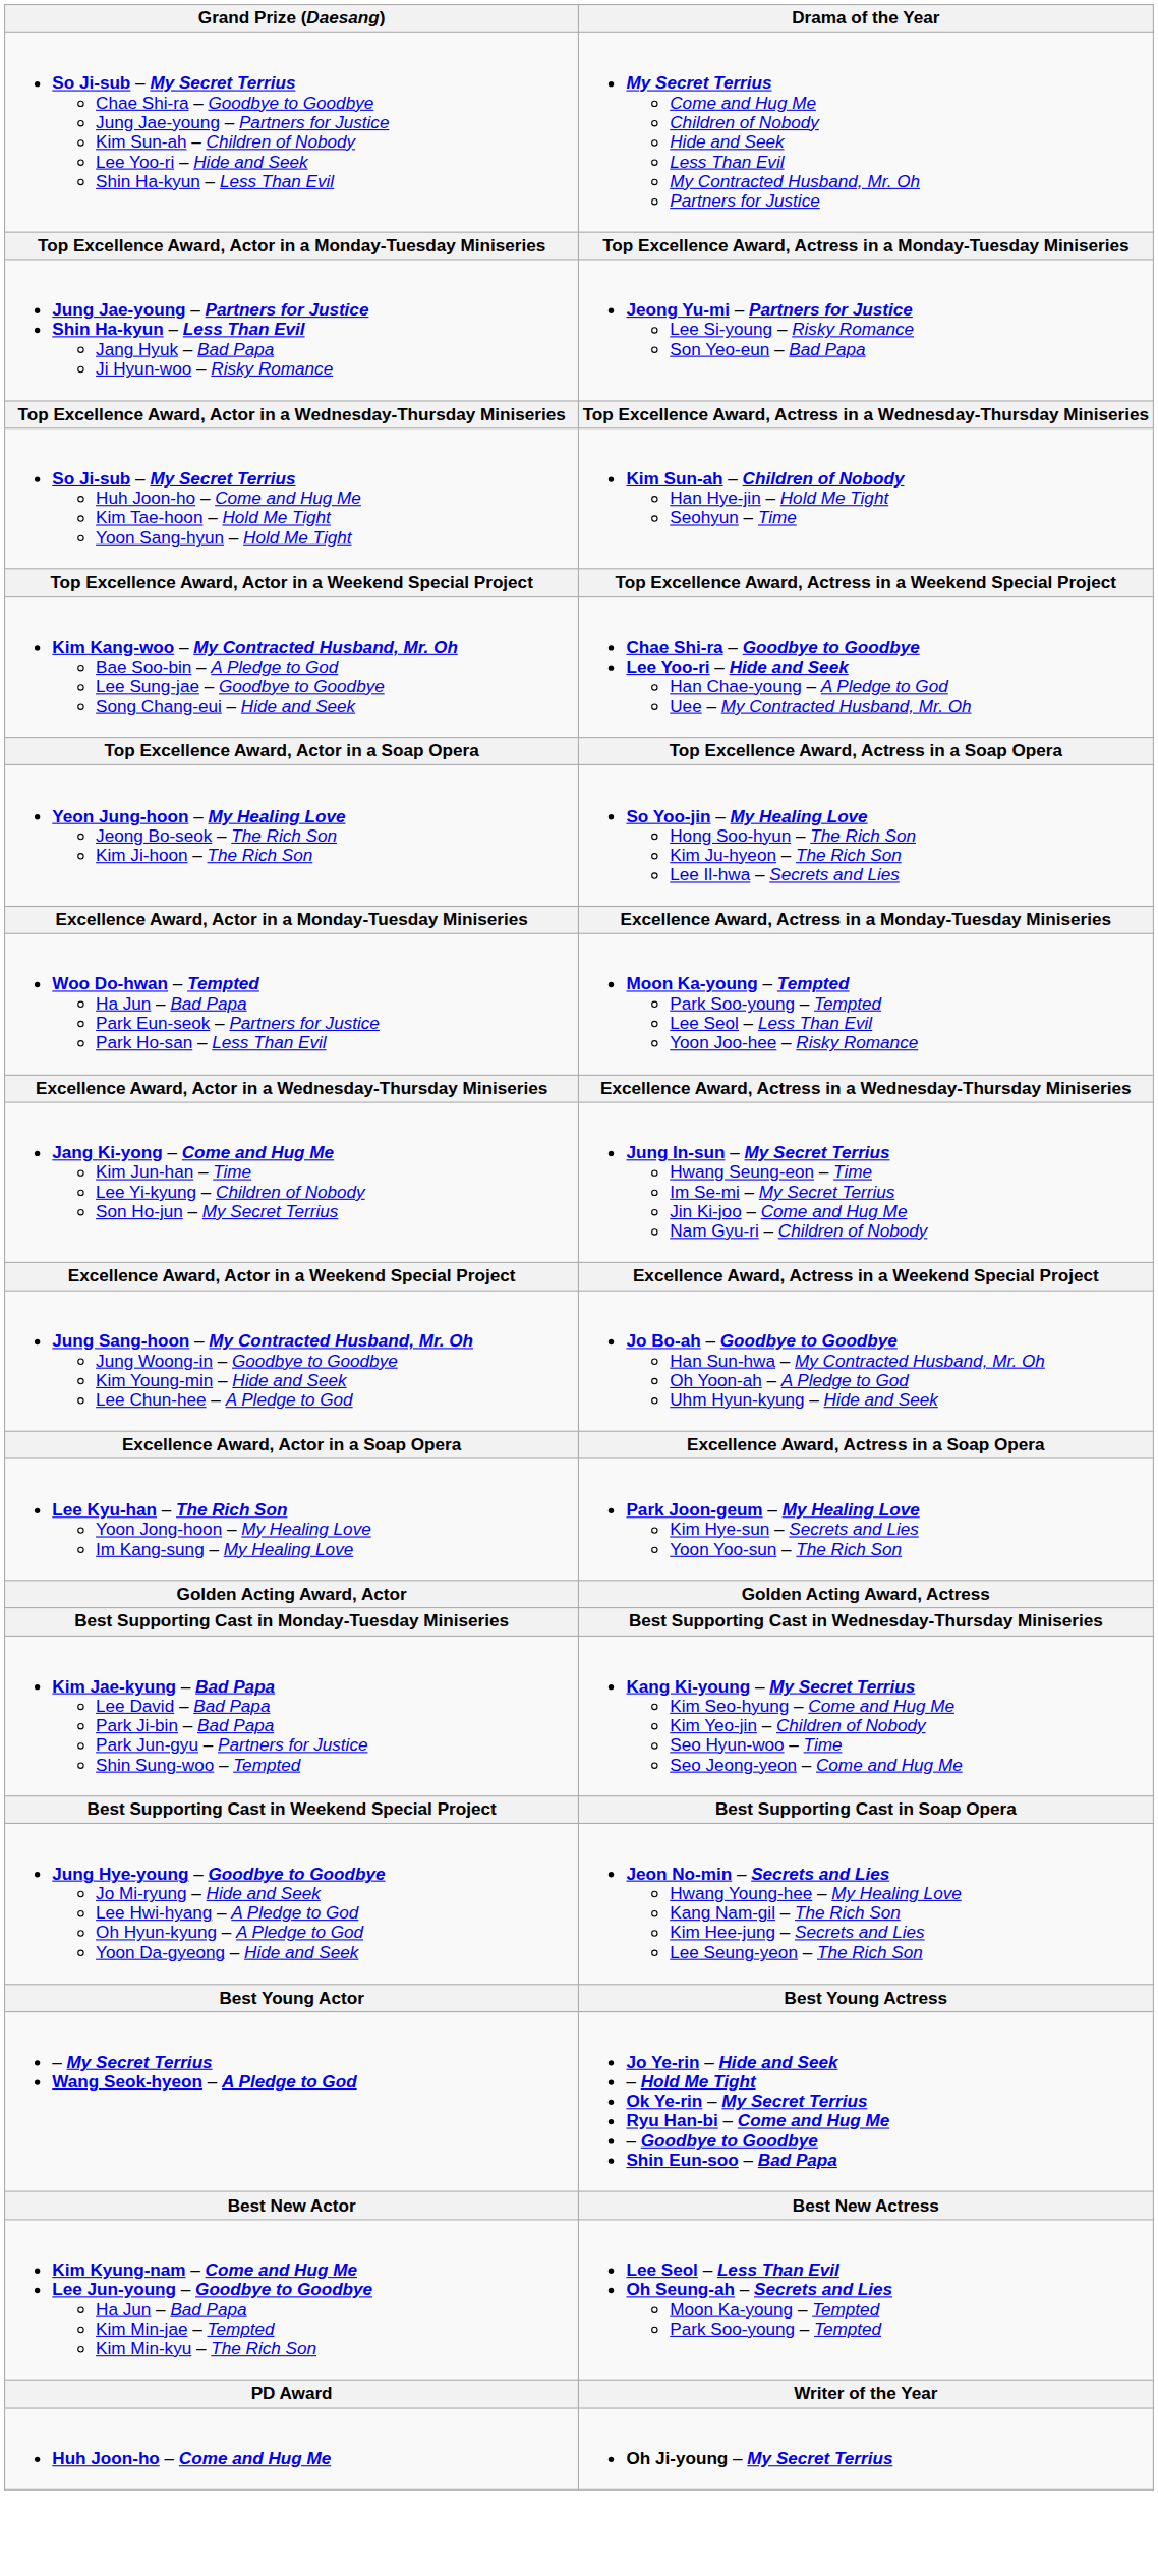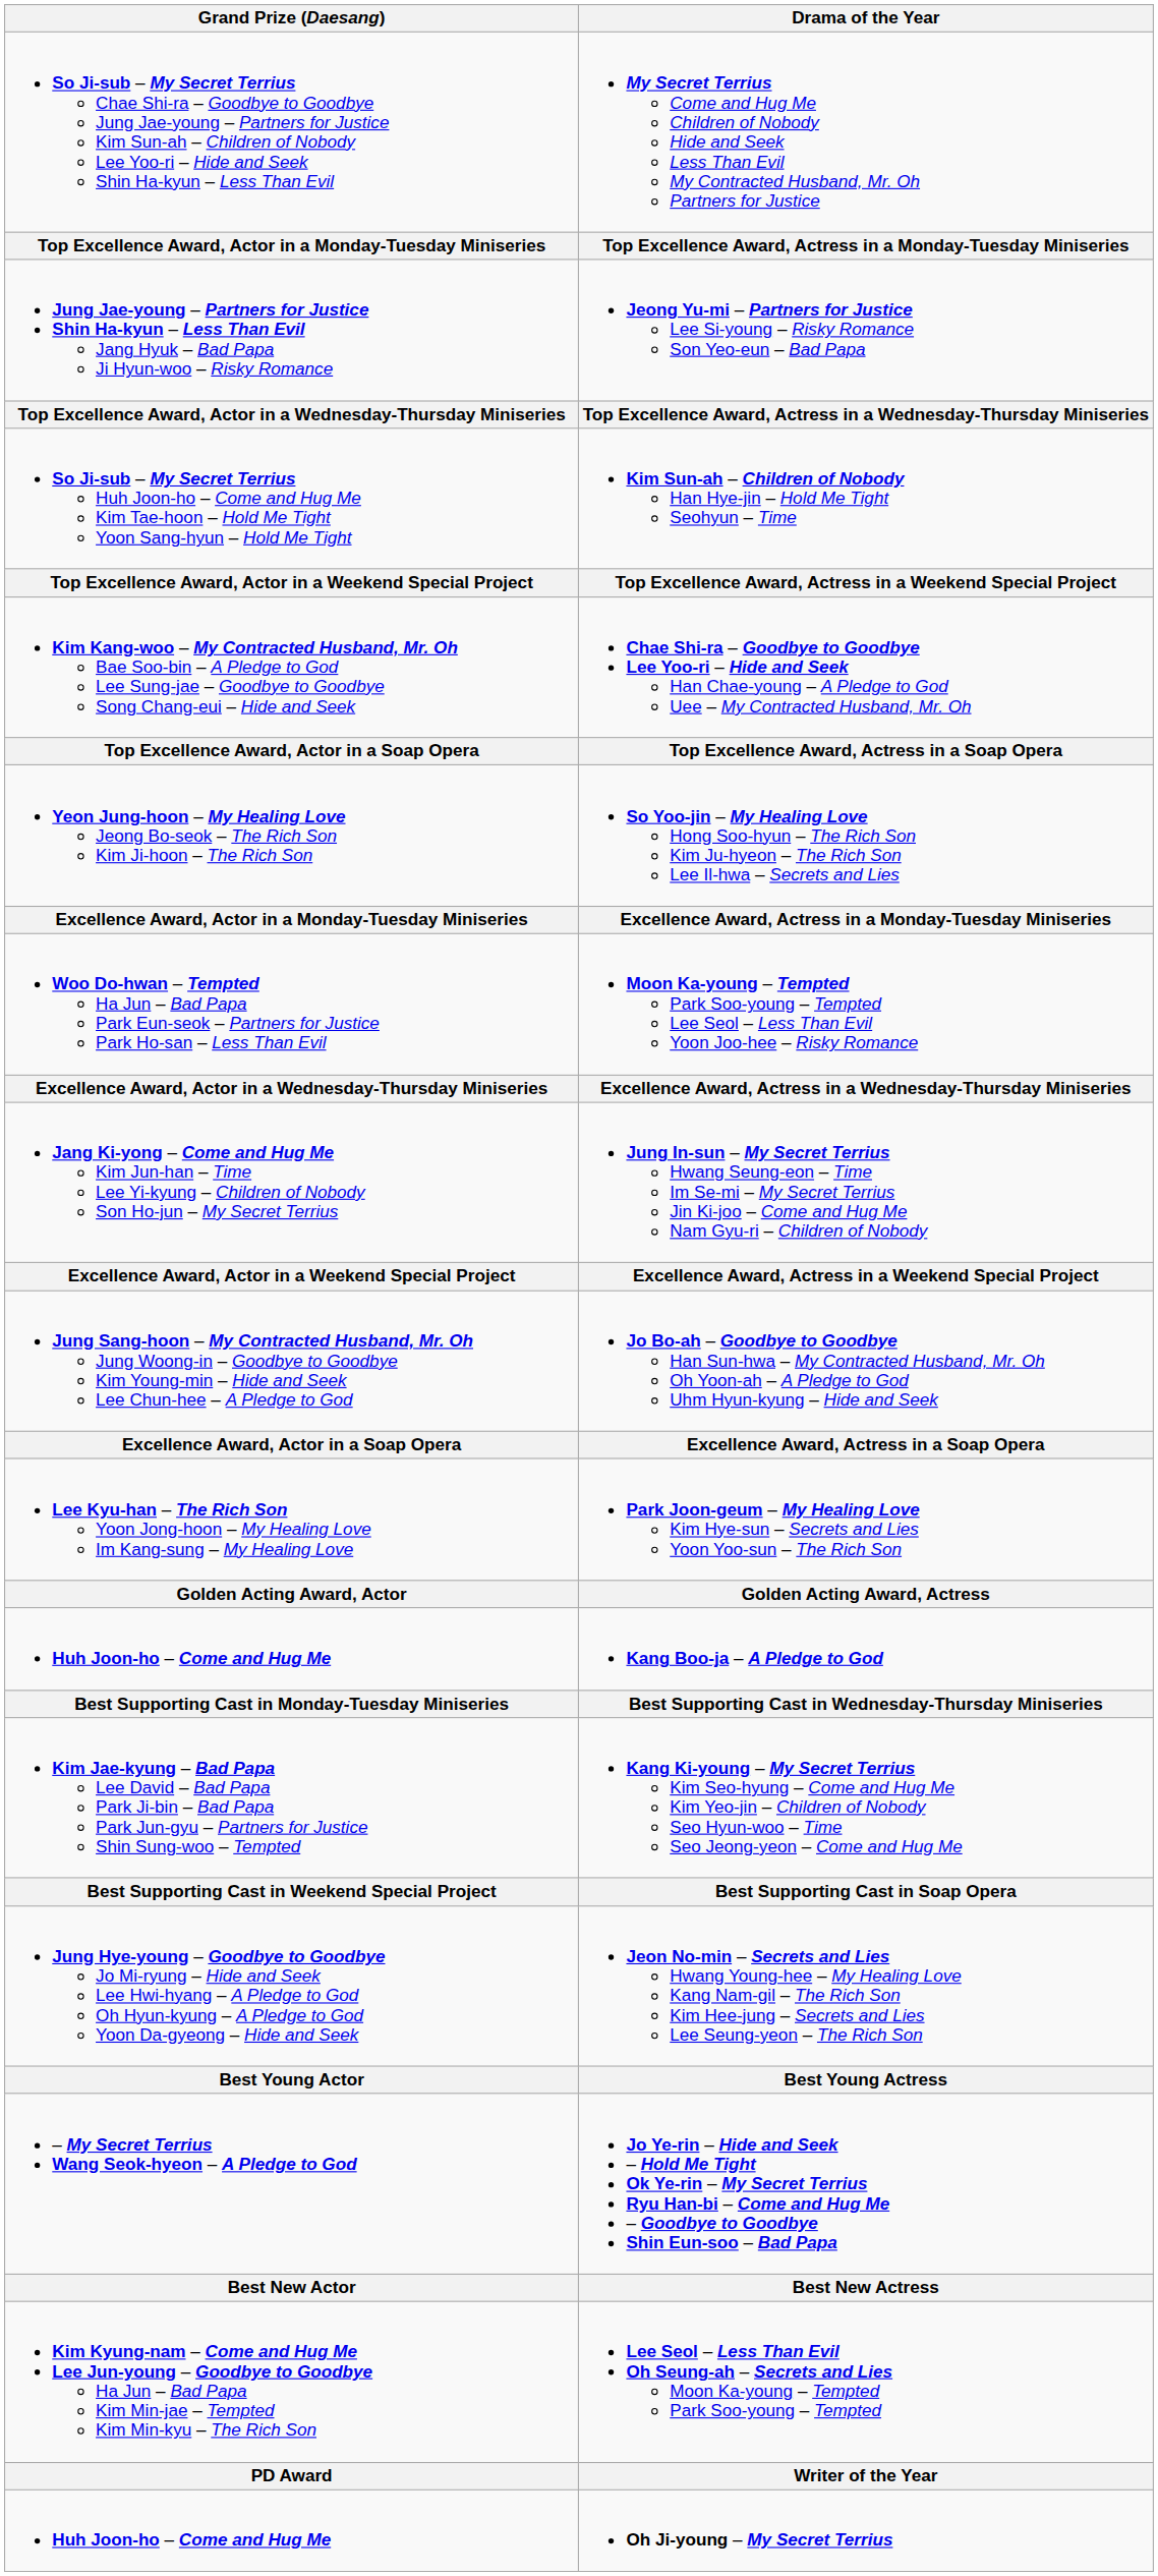+ row: Huh Joon-ho – Come and Hug Me | Kang Boo-ja – A Pledge to God
